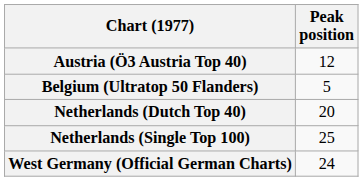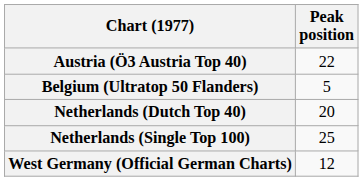Austria (Ö3 Austria Top 40) | Peak position: 12 -> 22
West Germany (Official German Charts) | Peak position: 24 -> 12
